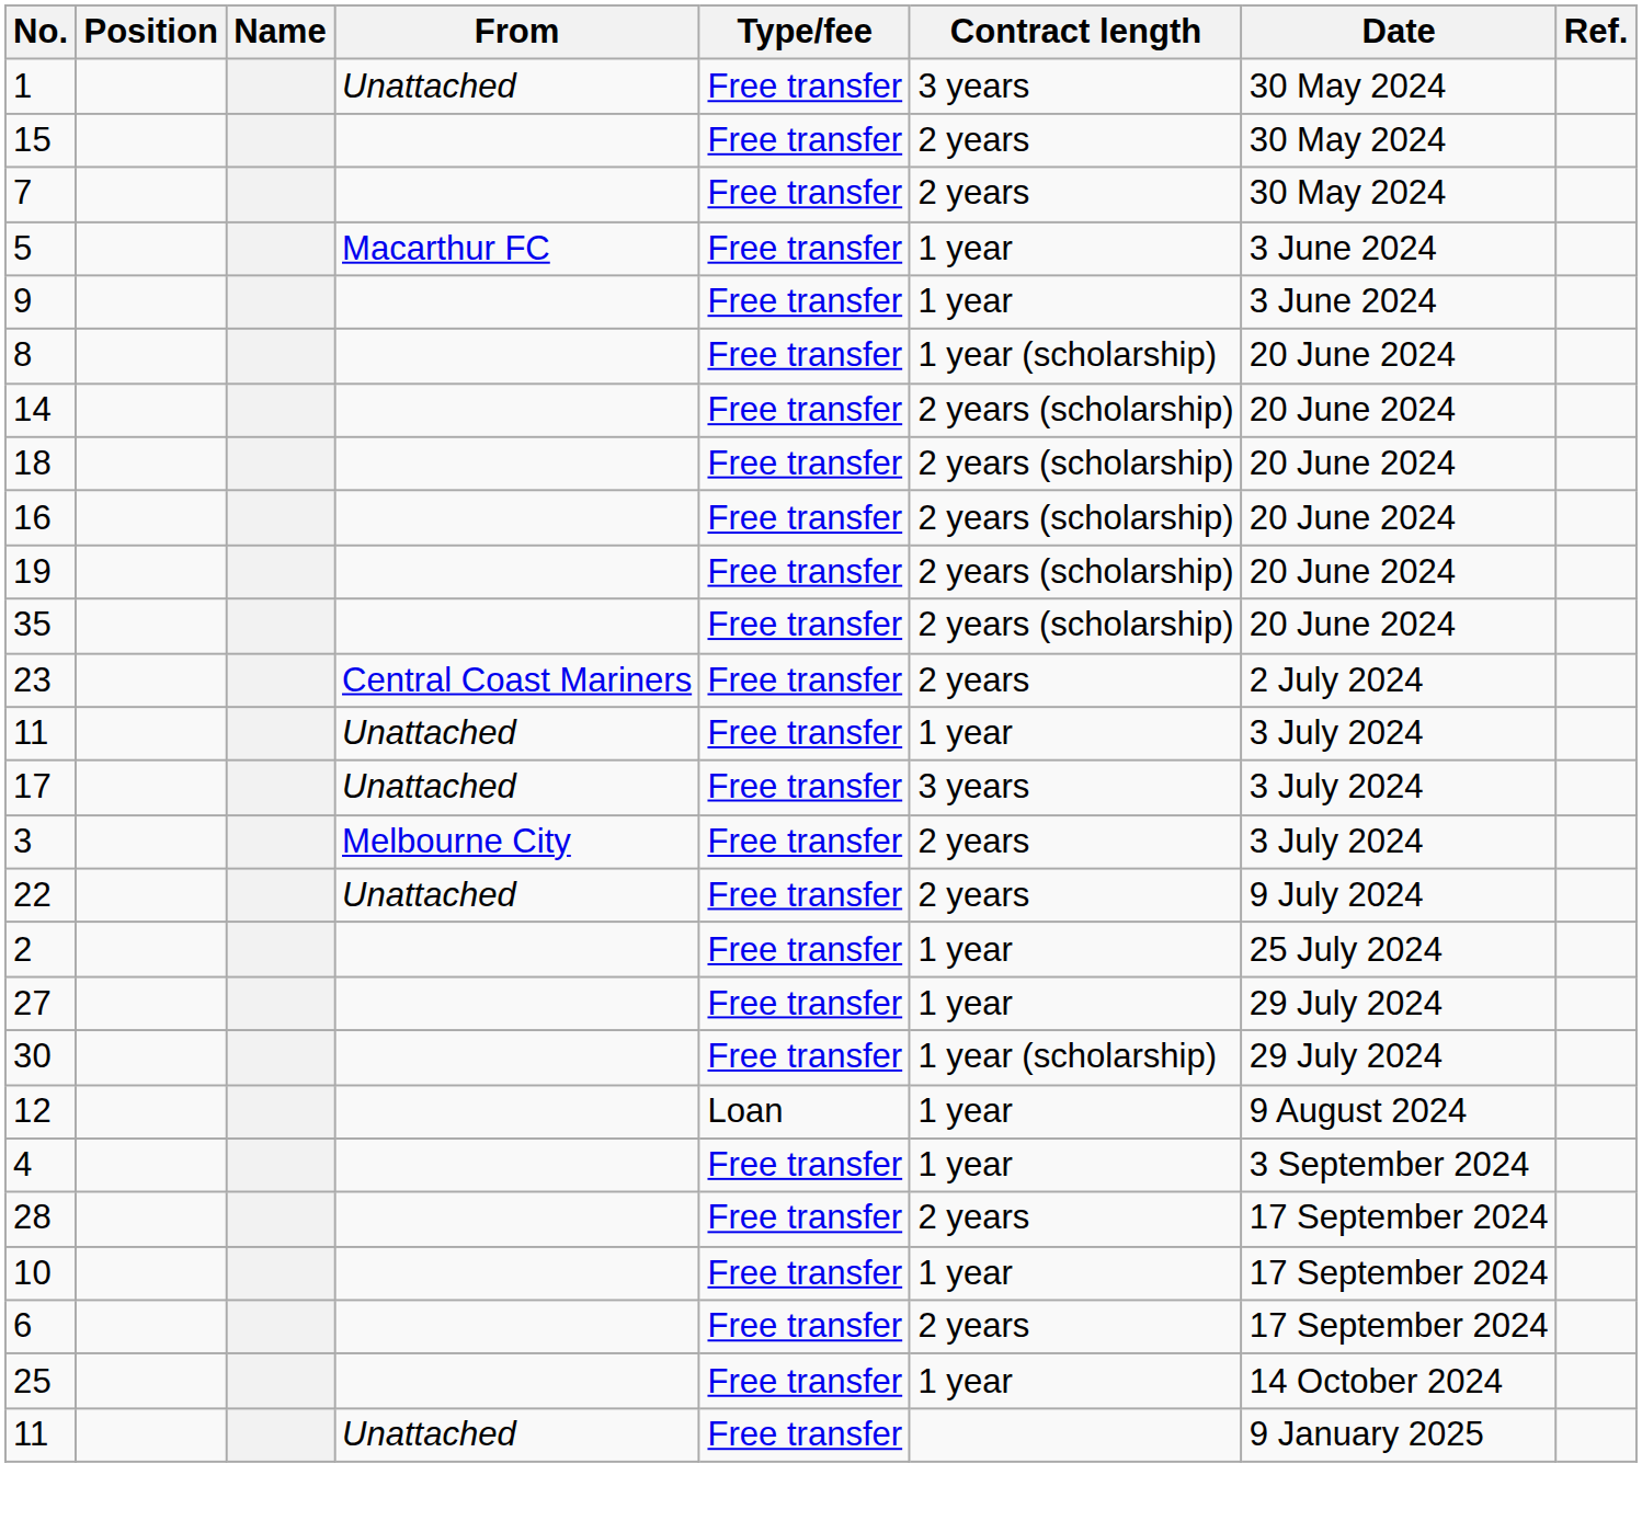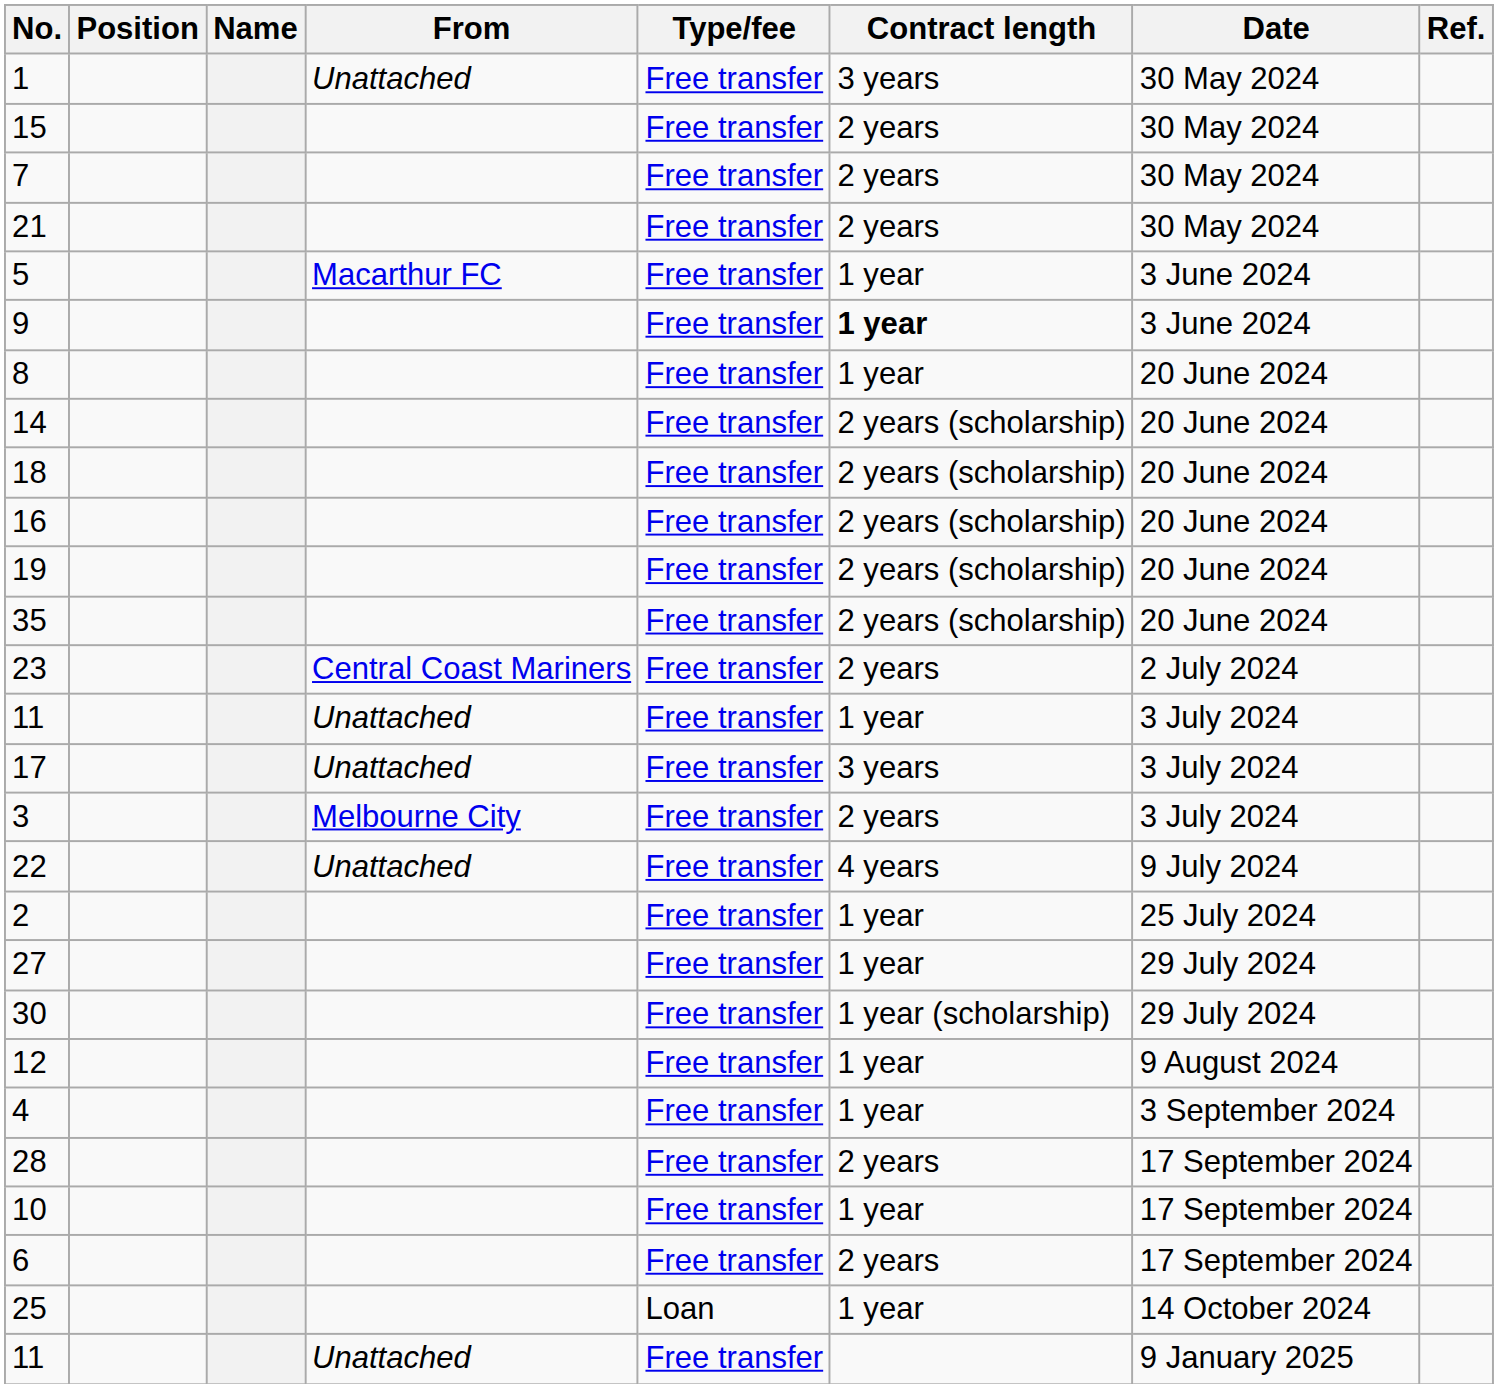+ row: 21 | Free transfer | 2 years | 30 May 2024
9 | Contract length: normal -> bold
8 | Contract length: 1 year (scholarship) -> 1 year
22 | Contract length: 2 years -> 4 years
12 | Type/fee: Loan -> Free transfer
25 | Type/fee: Free transfer -> Loan
